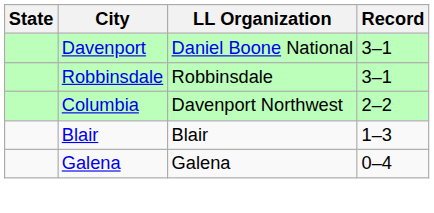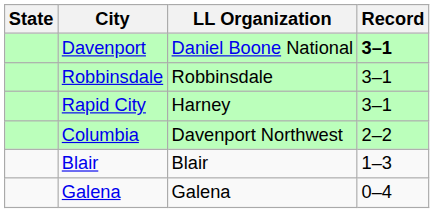Davenport | Record: normal -> bold
+ row: Rapid City | Harney | 3–1
